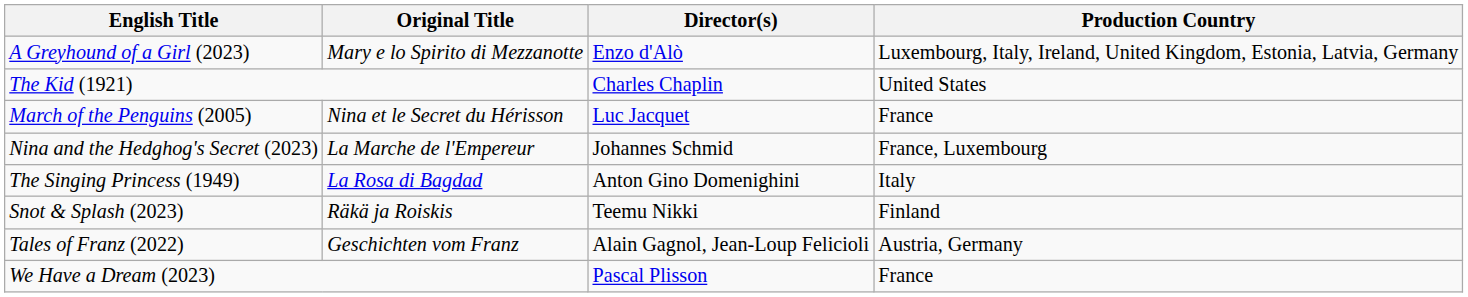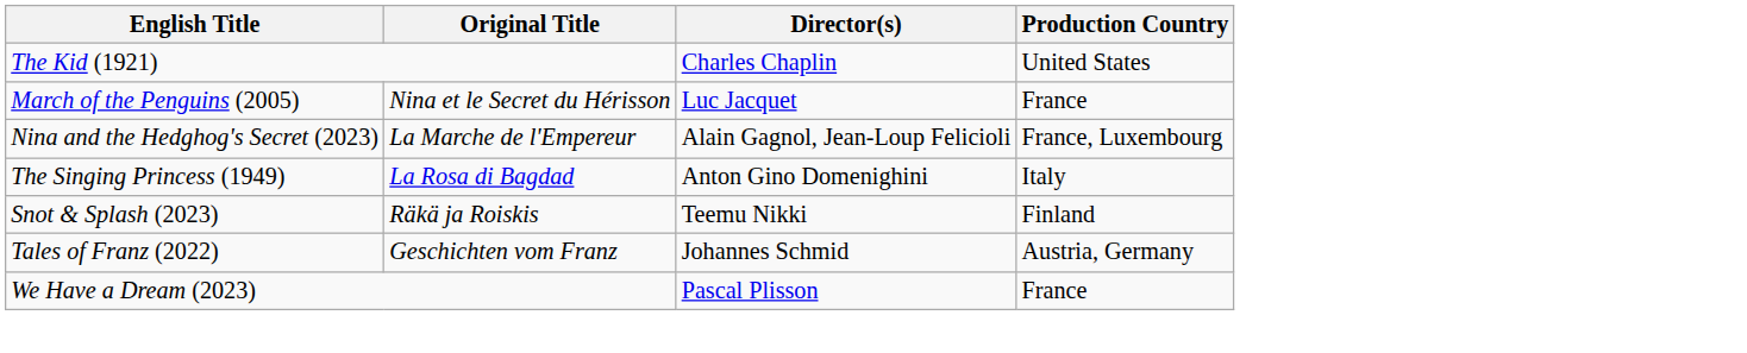- row: A Greyhound of a Girl (2023) | Mary e lo Spirito di Mezzanotte | Enzo d'Alò | Luxembourg, Italy, Ireland, United Kingdom, Estonia, Latvia, Germany
Nina and the Hedghog's Secret (2023) | Director(s): Johannes Schmid -> Alain Gagnol, Jean-Loup Felicioli
Tales of Franz (2022) | Director(s): Alain Gagnol, Jean-Loup Felicioli -> Johannes Schmid
